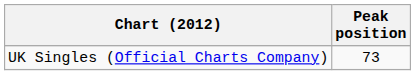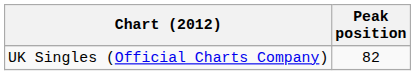UK Singles (Official Charts Company) | Peak position: 73 -> 82
